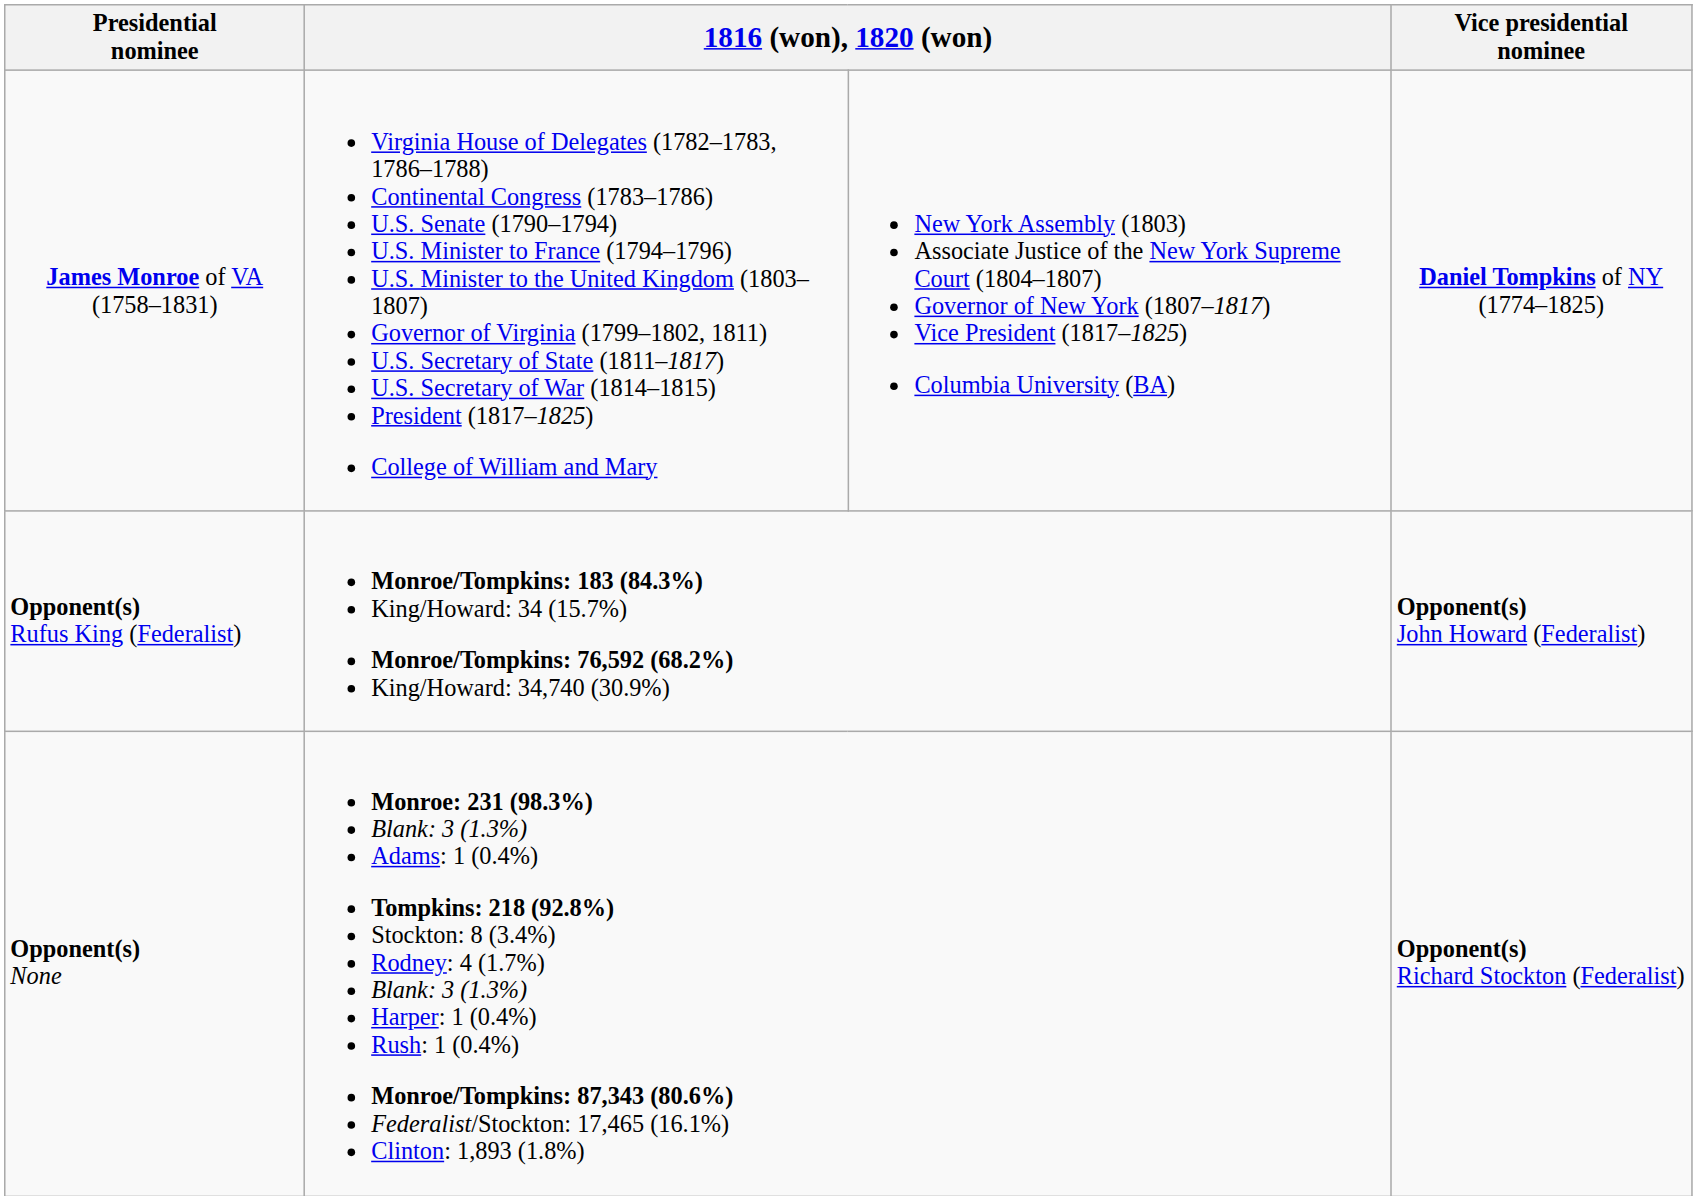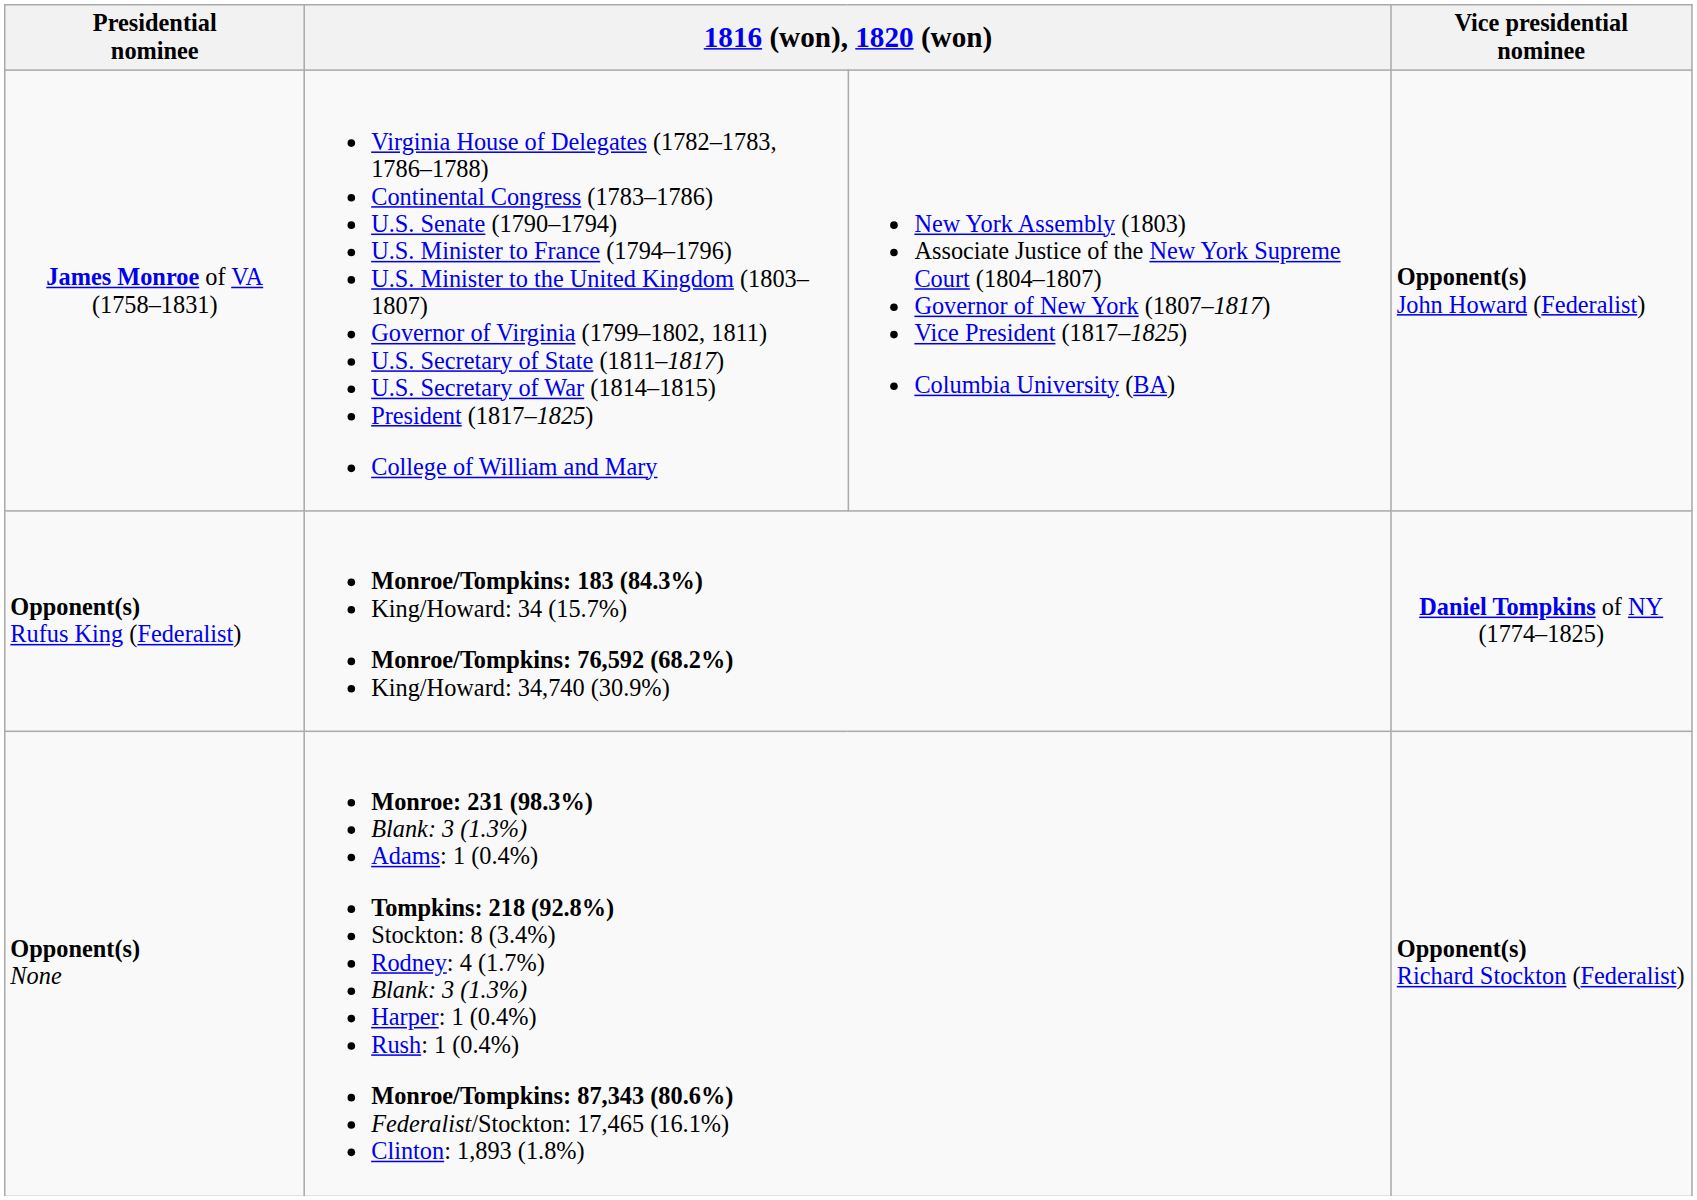James Monroe of VA (1758–1831) | Vice presidential nominee: Daniel Tompkins of NY (1774–1825) -> Opponent(s) John Howard (Federalist)
Opponent(s) Rufus King (Federalist) | Vice presidential nominee: Opponent(s) John Howard (Federalist) -> Daniel Tompkins of NY (1774–1825)
